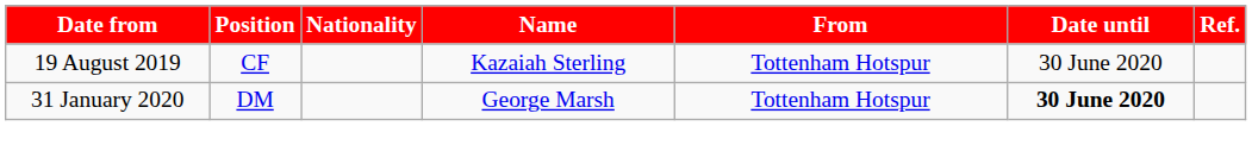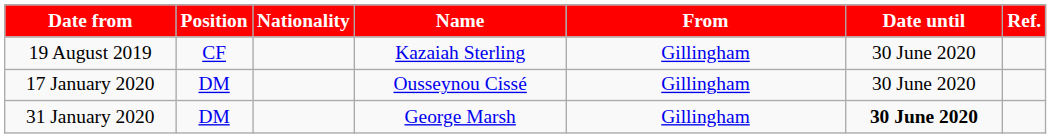19 August 2019 | From: Tottenham Hotspur -> Gillingham
+ row: 17 January 2020 | DM | Ousseynou Cissé | Gillingham | 30 June 2020
31 January 2020 | From: Tottenham Hotspur -> Gillingham
